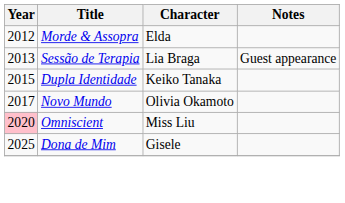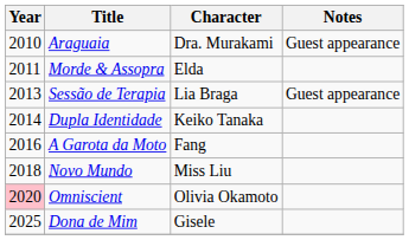+ row: 2010 | Araguaia | Dra. Murakami | Guest appearance
Morde & Assopra | Year: 2012 -> 2011
Dupla Identidade | Year: 2015 -> 2014
+ row: 2016 | A Garota da Moto | Fang
Novo Mundo | Year: 2017 -> 2018
Novo Mundo | Character: Olivia Okamoto -> Miss Liu
Omniscient | Character: Miss Liu -> Olivia Okamoto
